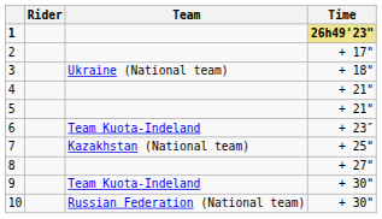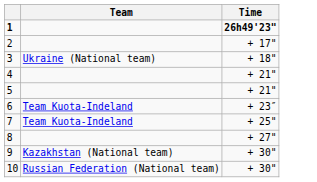- column: Rider
1 | Time: khaki background -> no background
7 | Team: Kazakhstan (National team) -> Team Kuota-Indeland
9 | Team: Team Kuota-Indeland -> Kazakhstan (National team)
